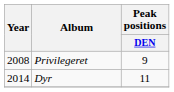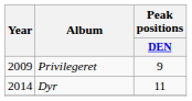Privilegeret | Year: 2008 -> 2009
